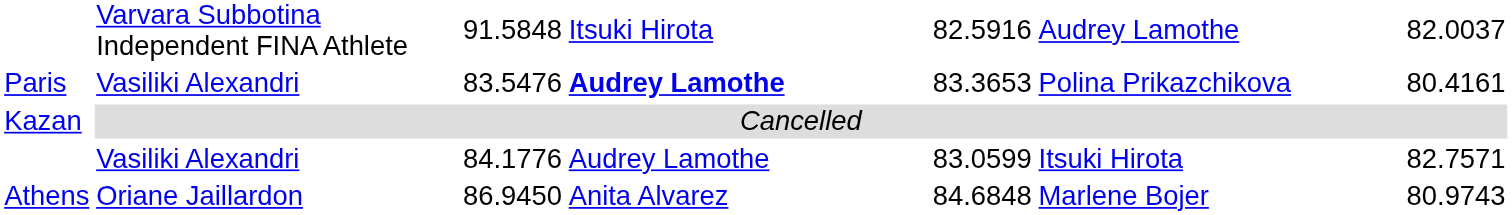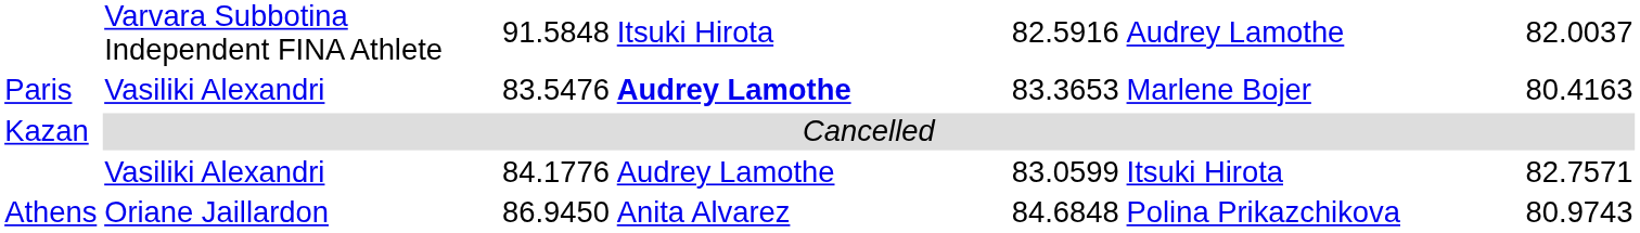Paris | column 6: Polina Prikazchikova -> Marlene Bojer
Paris | column 7: 80.4161 -> 80.4163
Athens | column 6: Marlene Bojer -> Polina Prikazchikova
